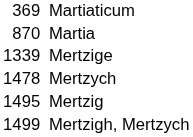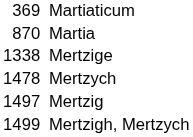Mertzige | column 1: 1339 -> 1338
Mertzig | column 1: 1495 -> 1497
